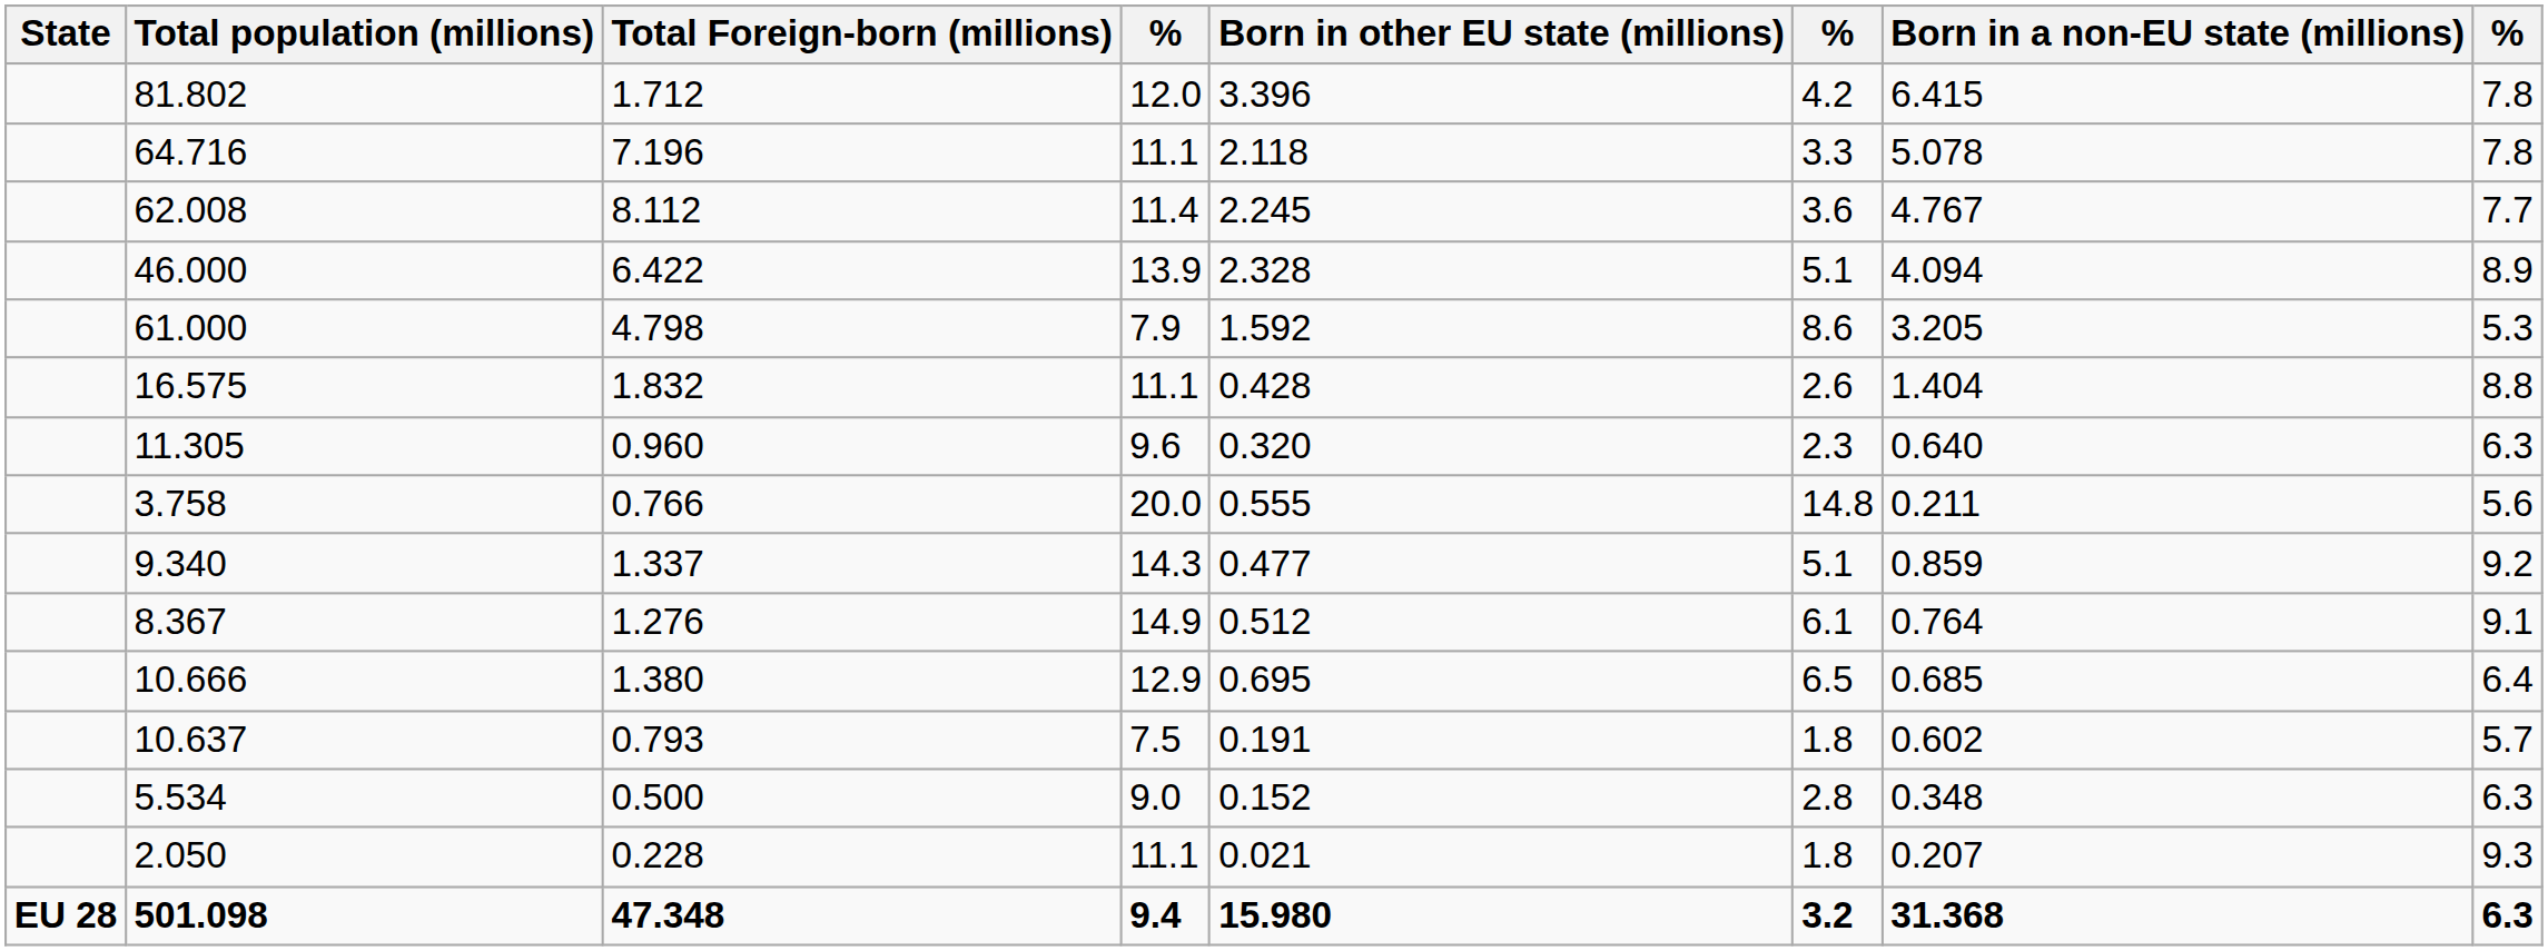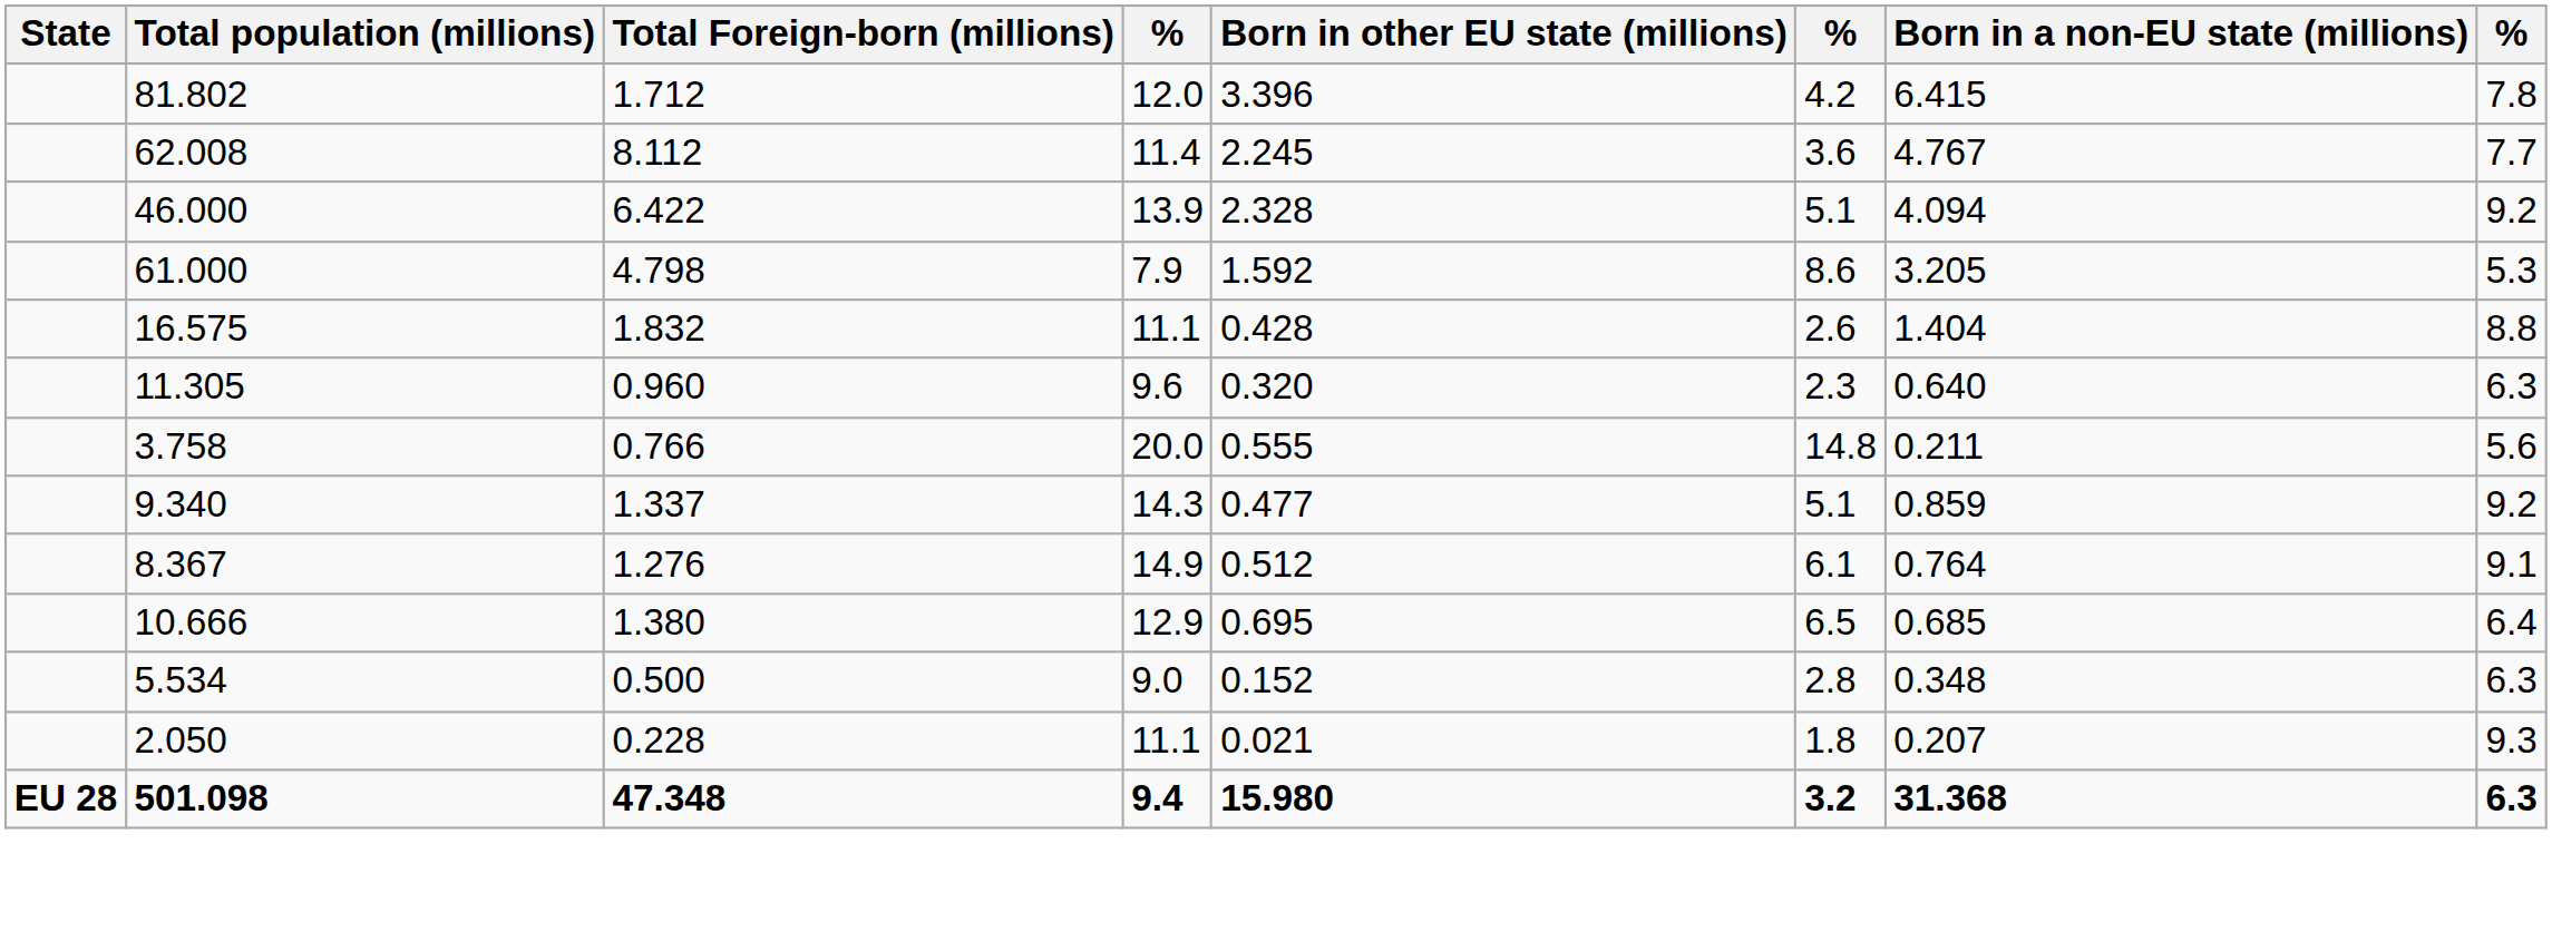- row: 64.716 | 7.196 | 11.1 | 2.118 | 3.3 | 5.078 | 7.8
46.000 | column 8: 8.9 -> 9.2
- row: 10.637 | 0.793 | 7.5 | 0.191 | 1.8 | 0.602 | 5.7
